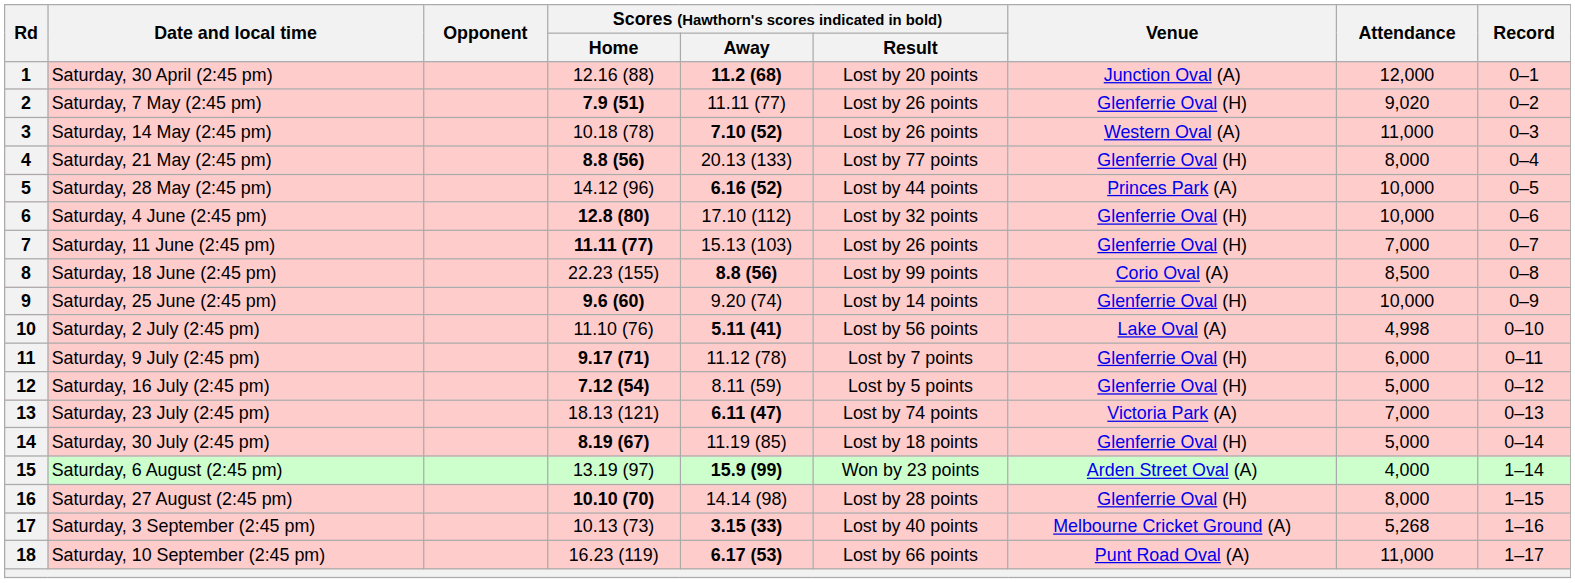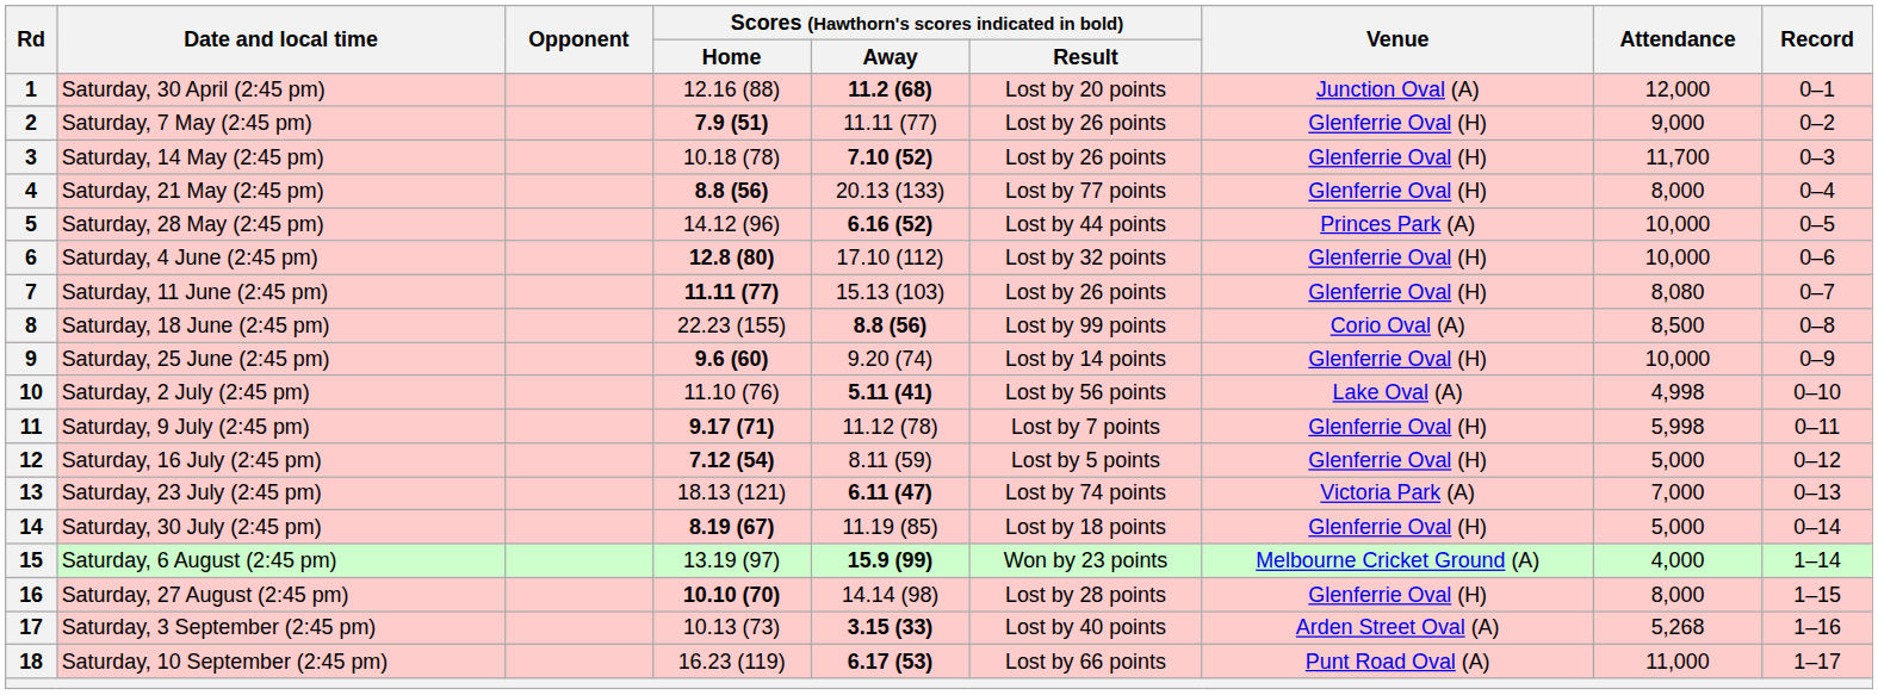2 | Attendance: 9,020 -> 9,000
3 | Venue: Western Oval (A) -> Glenferrie Oval (H)
3 | Attendance: 11,000 -> 11,700
7 | Attendance: 7,000 -> 8,080
11 | Attendance: 6,000 -> 5,998
15 | Venue: Arden Street Oval (A) -> Melbourne Cricket Ground (A)
17 | Venue: Melbourne Cricket Ground (A) -> Arden Street Oval (A)
